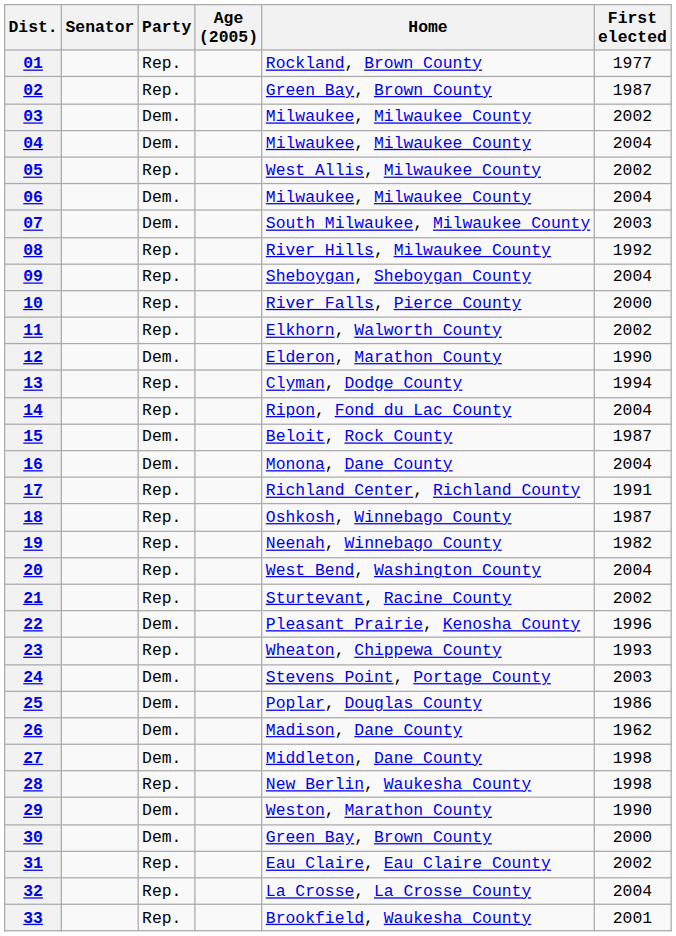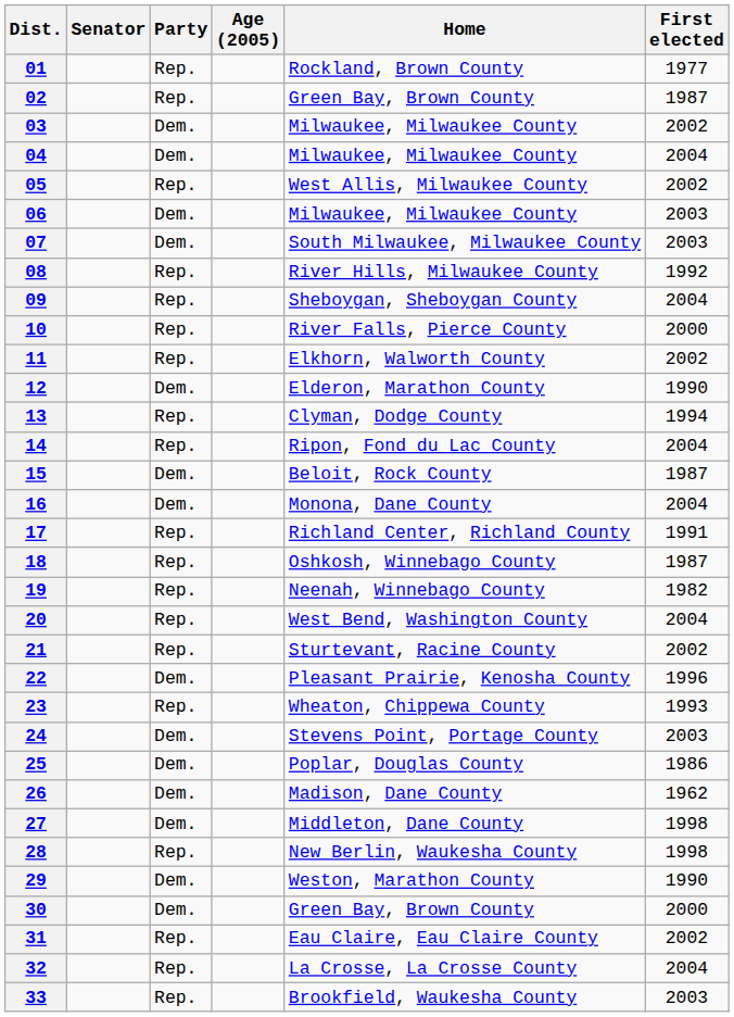06 | First elected: 2004 -> 2003
33 | First elected: 2001 -> 2003
